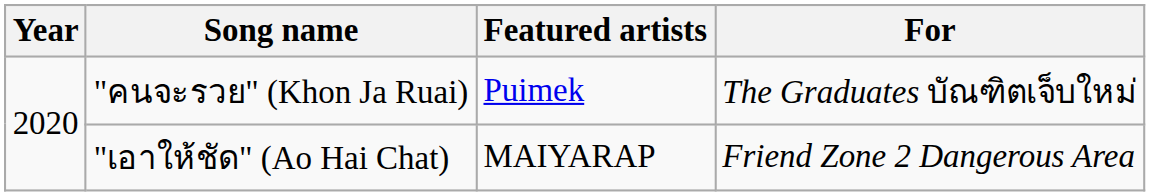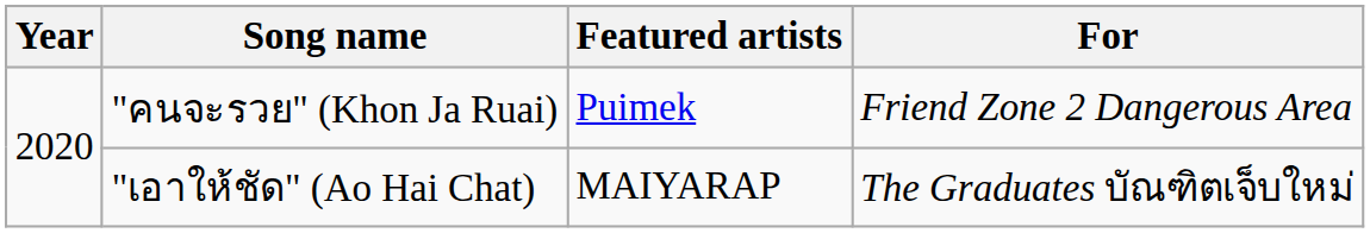"คนจะรวย" (Khon Ja Ruai) | For: The Graduates บัณฑิตเจ็บใหม่ -> Friend Zone 2 Dangerous Area
"เอาให้ชัด" (Ao Hai Chat) | For: Friend Zone 2 Dangerous Area -> The Graduates บัณฑิตเจ็บใหม่
